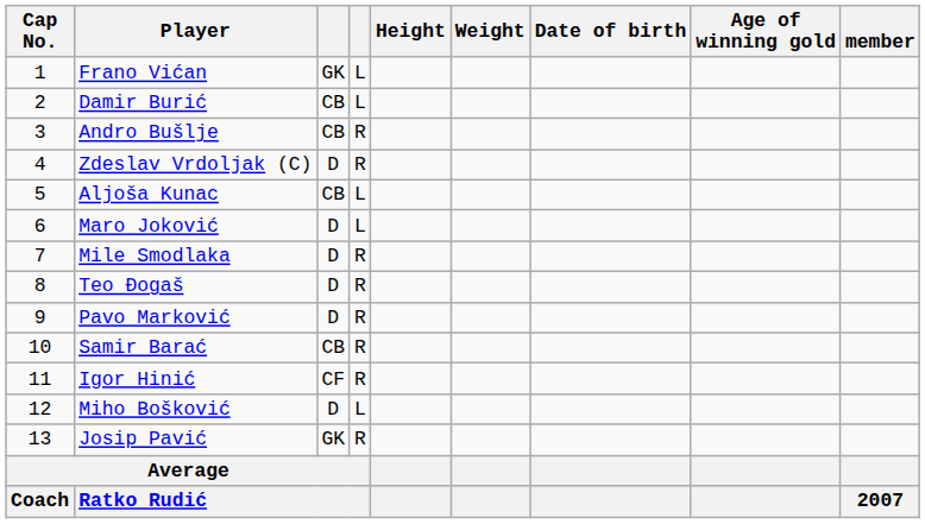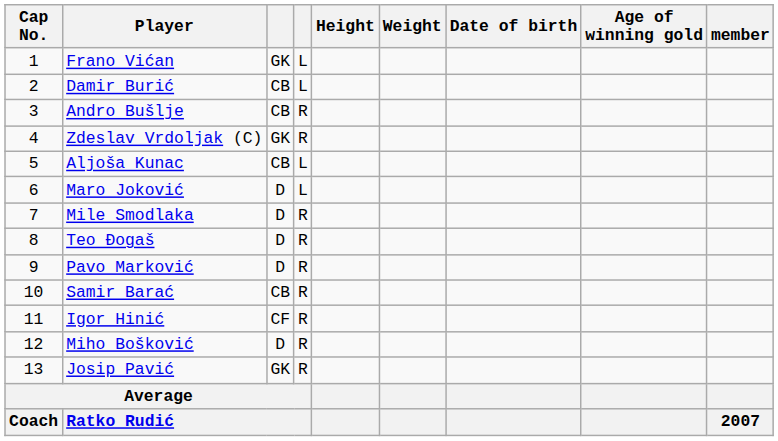Zdeslav Vrdoljak (C) | column 3: D -> GK
Miho Bošković | column 4: L -> R
